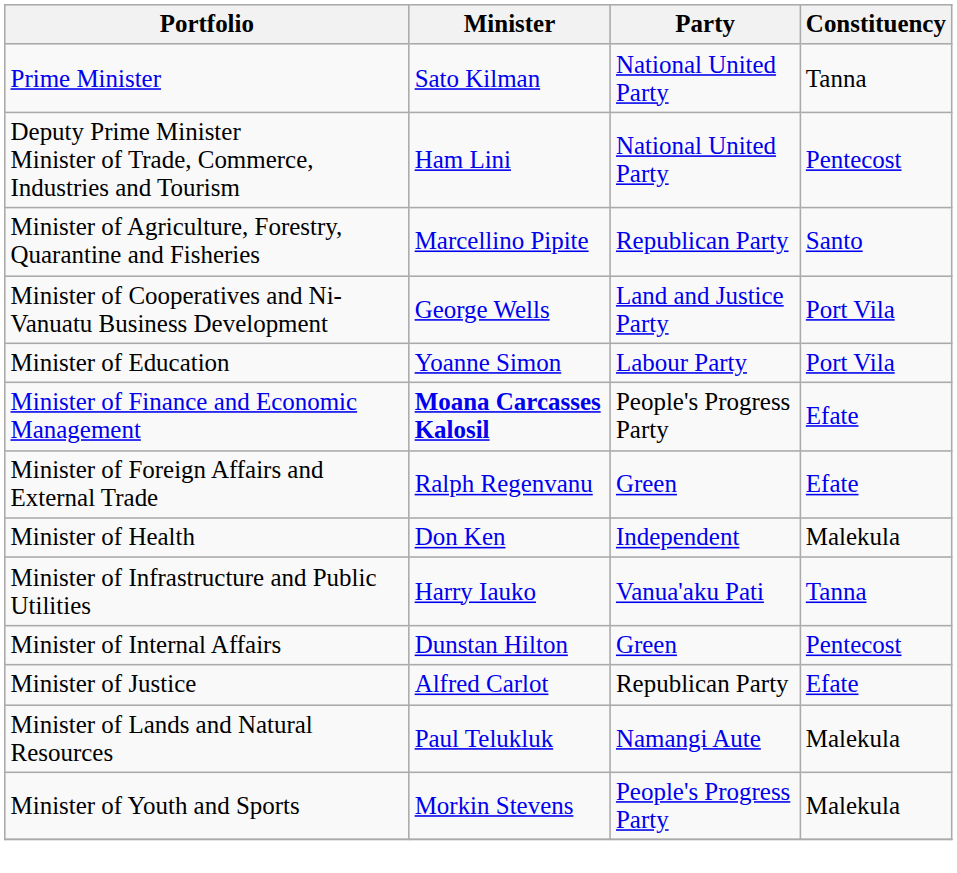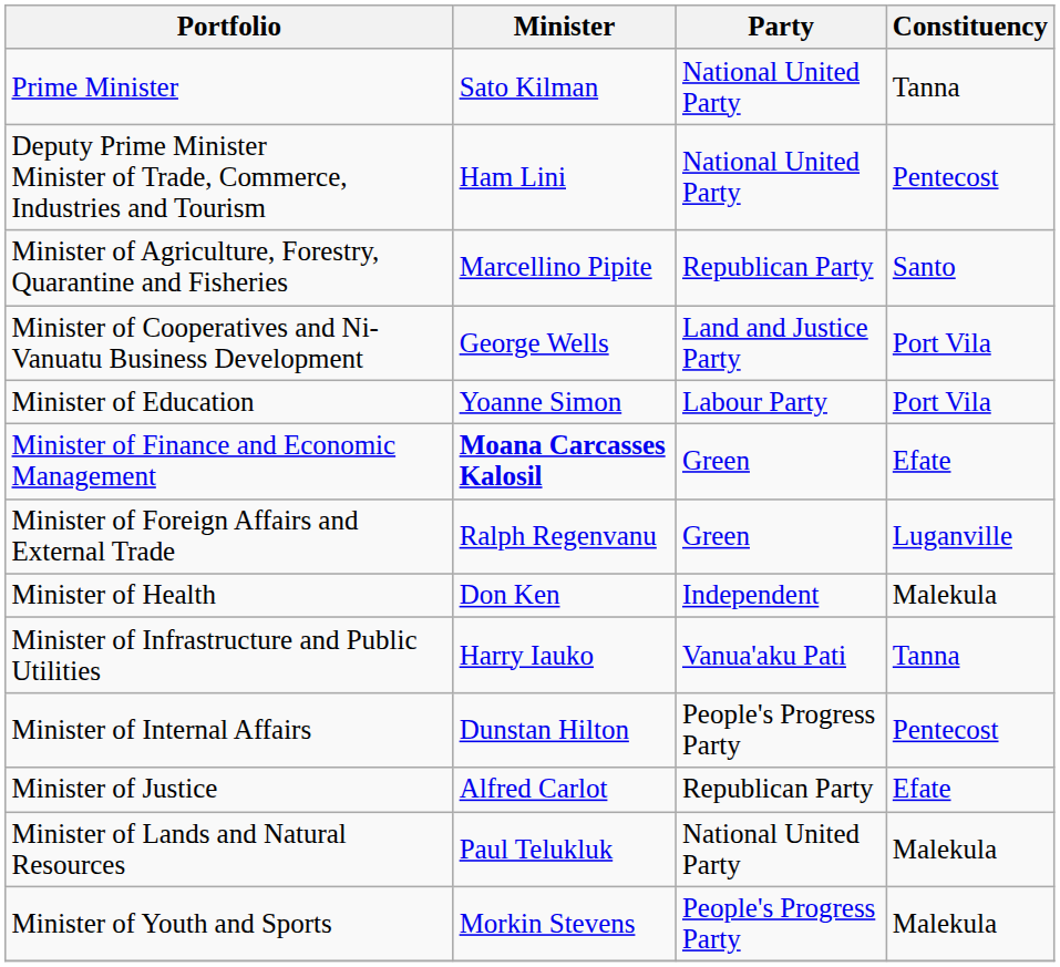Minister of Finance and Economic Management | Party: People's Progress Party -> Green
Minister of Foreign Affairs and External Trade | Constituency: Efate -> Luganville
Minister of Internal Affairs | Party: Green -> People's Progress Party
Minister of Lands and Natural Resources | Party: Namangi Aute -> National United Party
